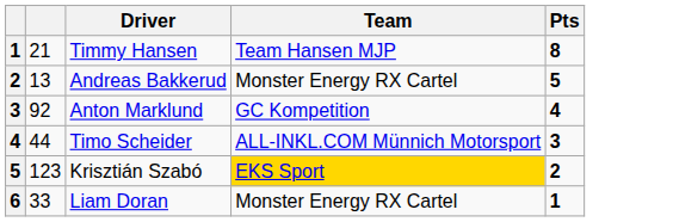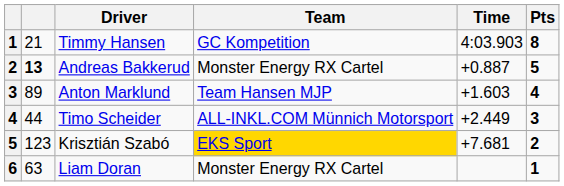+ column: Time | 4:03.903 | +0.887 | +1.603 | +2.449 | +7.681
Timmy Hansen | Team: Team Hansen MJP -> GC Kompetition
Andreas Bakkerud | column 2: normal -> bold
Anton Marklund | column 2: 92 -> 89
Anton Marklund | Team: GC Kompetition -> Team Hansen MJP
Liam Doran | column 2: 33 -> 63
